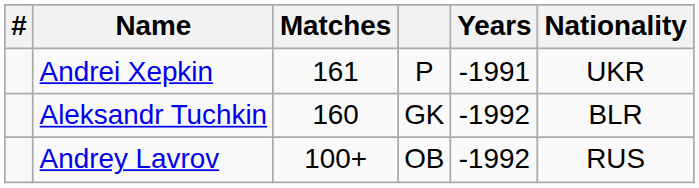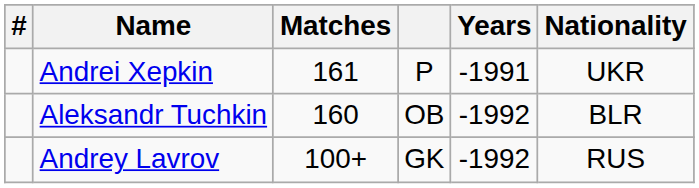Aleksandr Tuchkin | column 4: GK -> OB
Andrey Lavrov | column 4: OB -> GK
